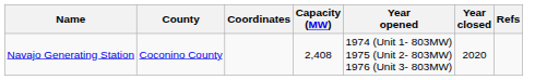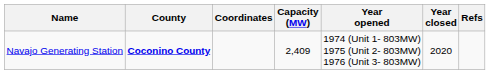Navajo Generating Station | County: normal -> bold
Navajo Generating Station | Capacity (MW): 2,408 -> 2,409
